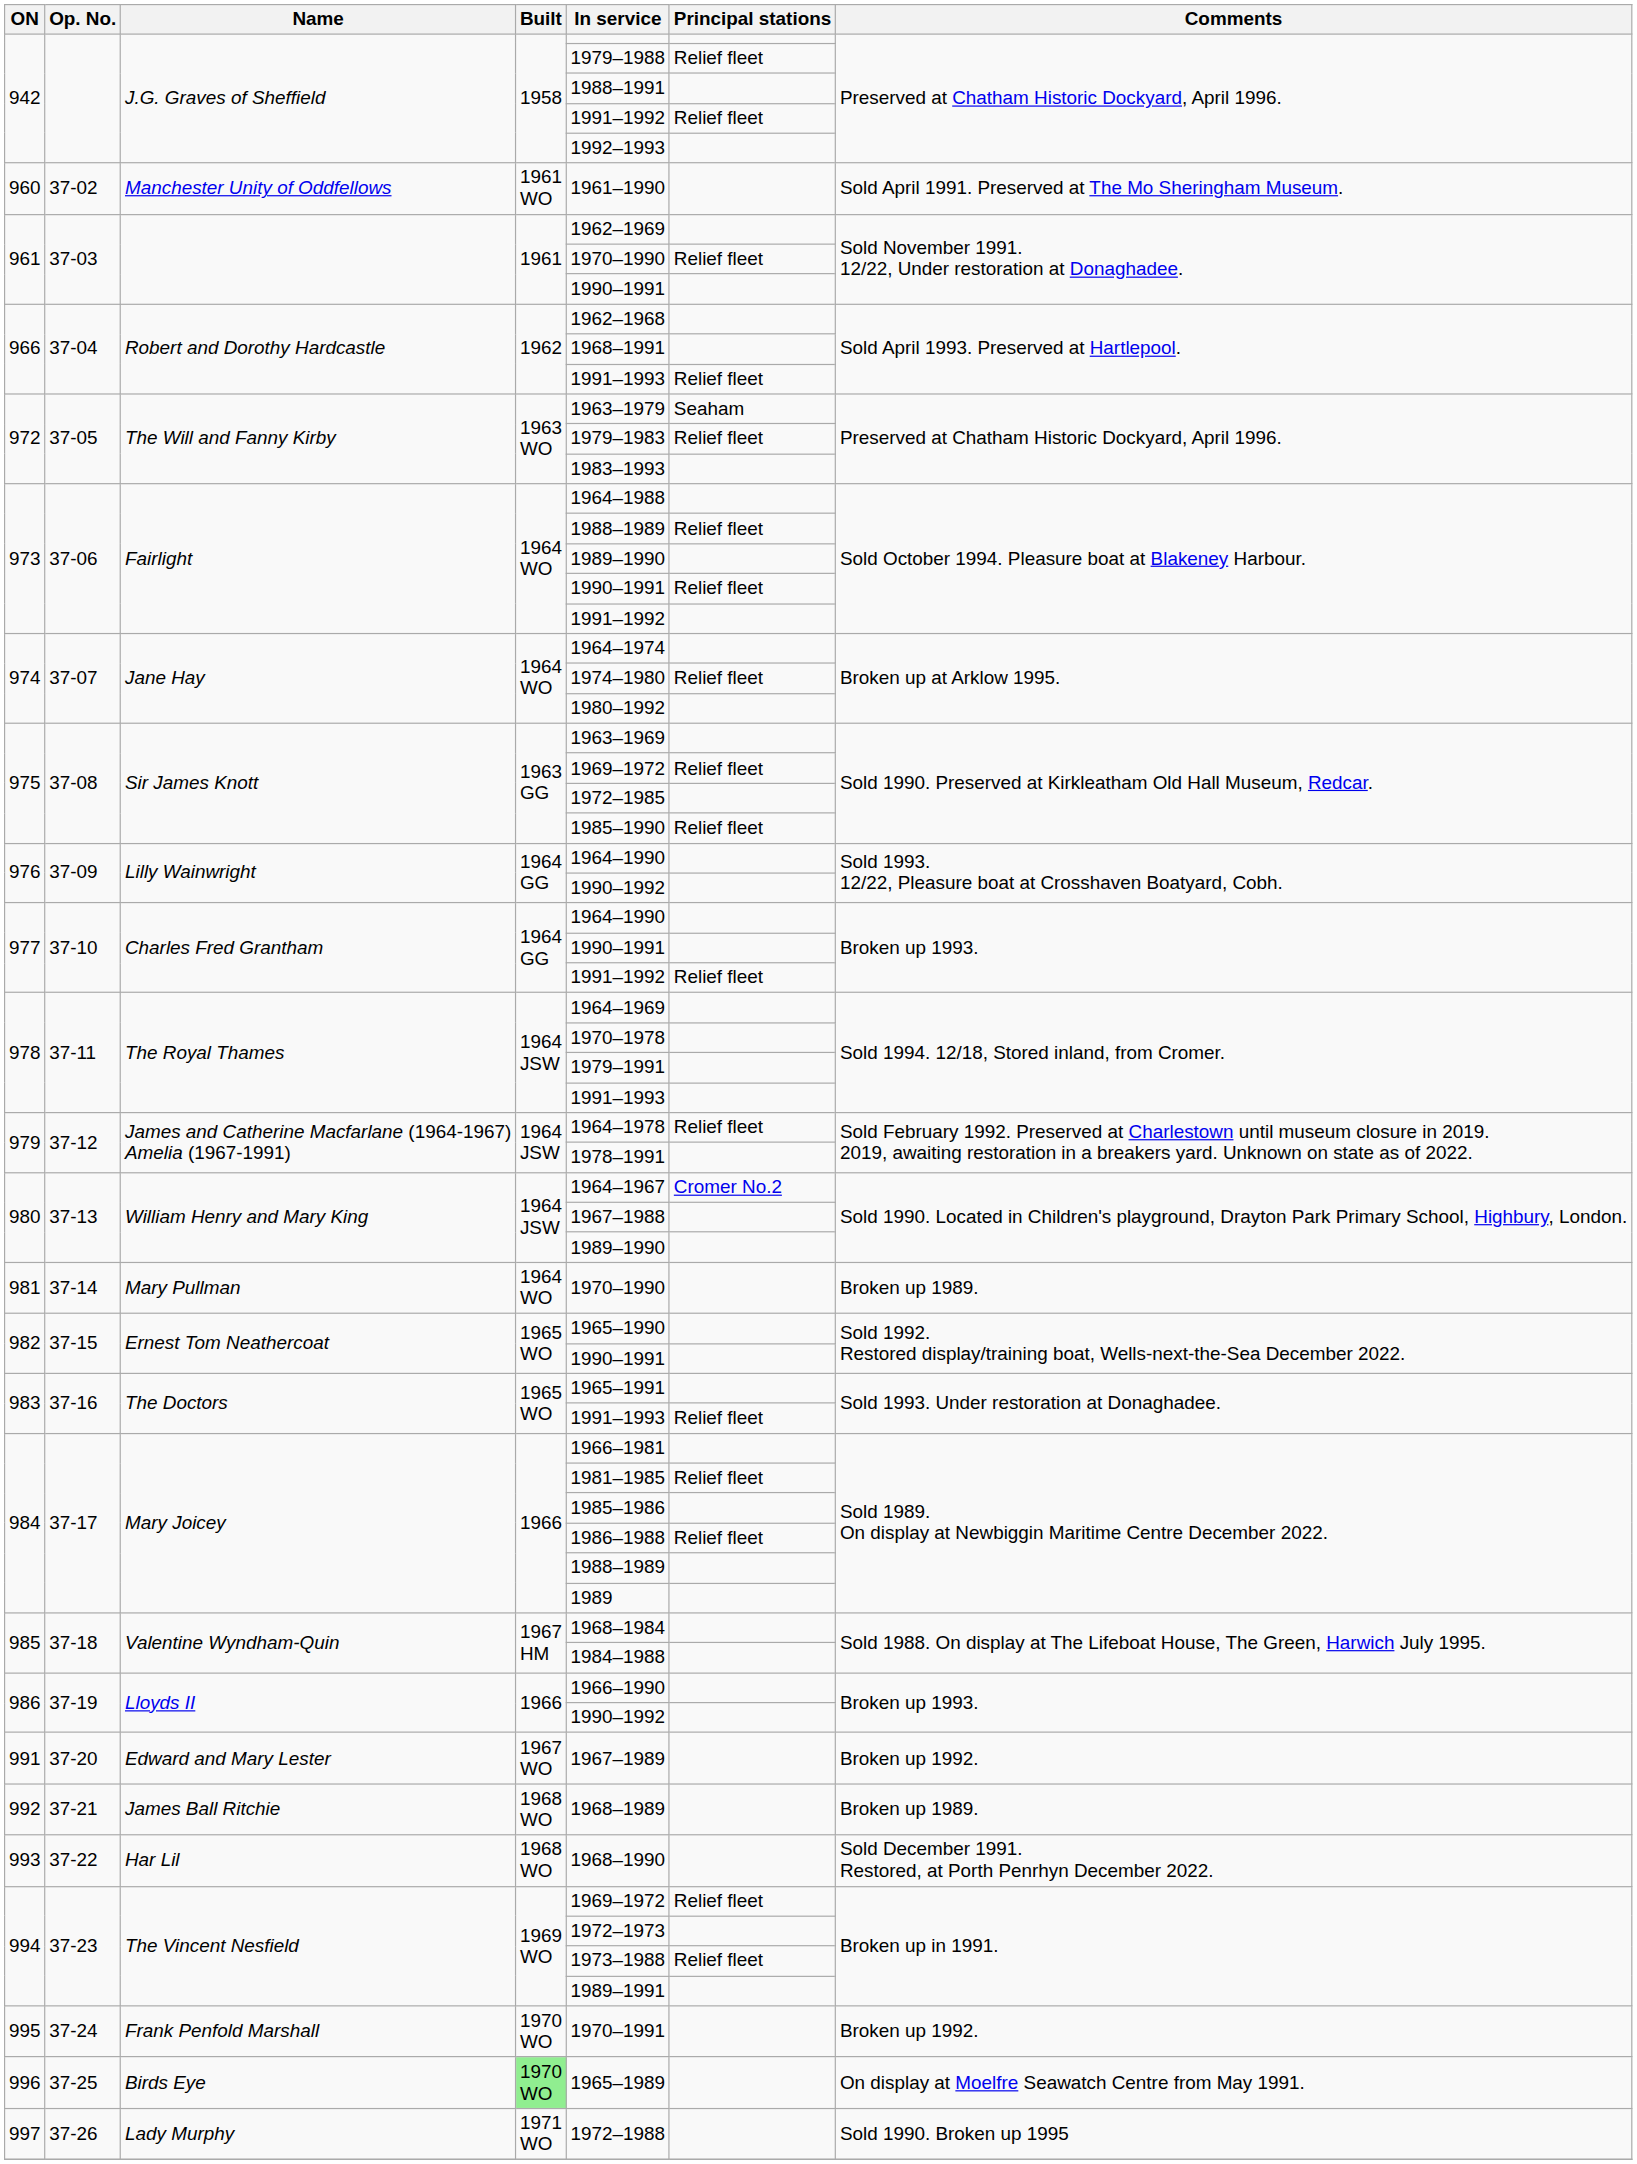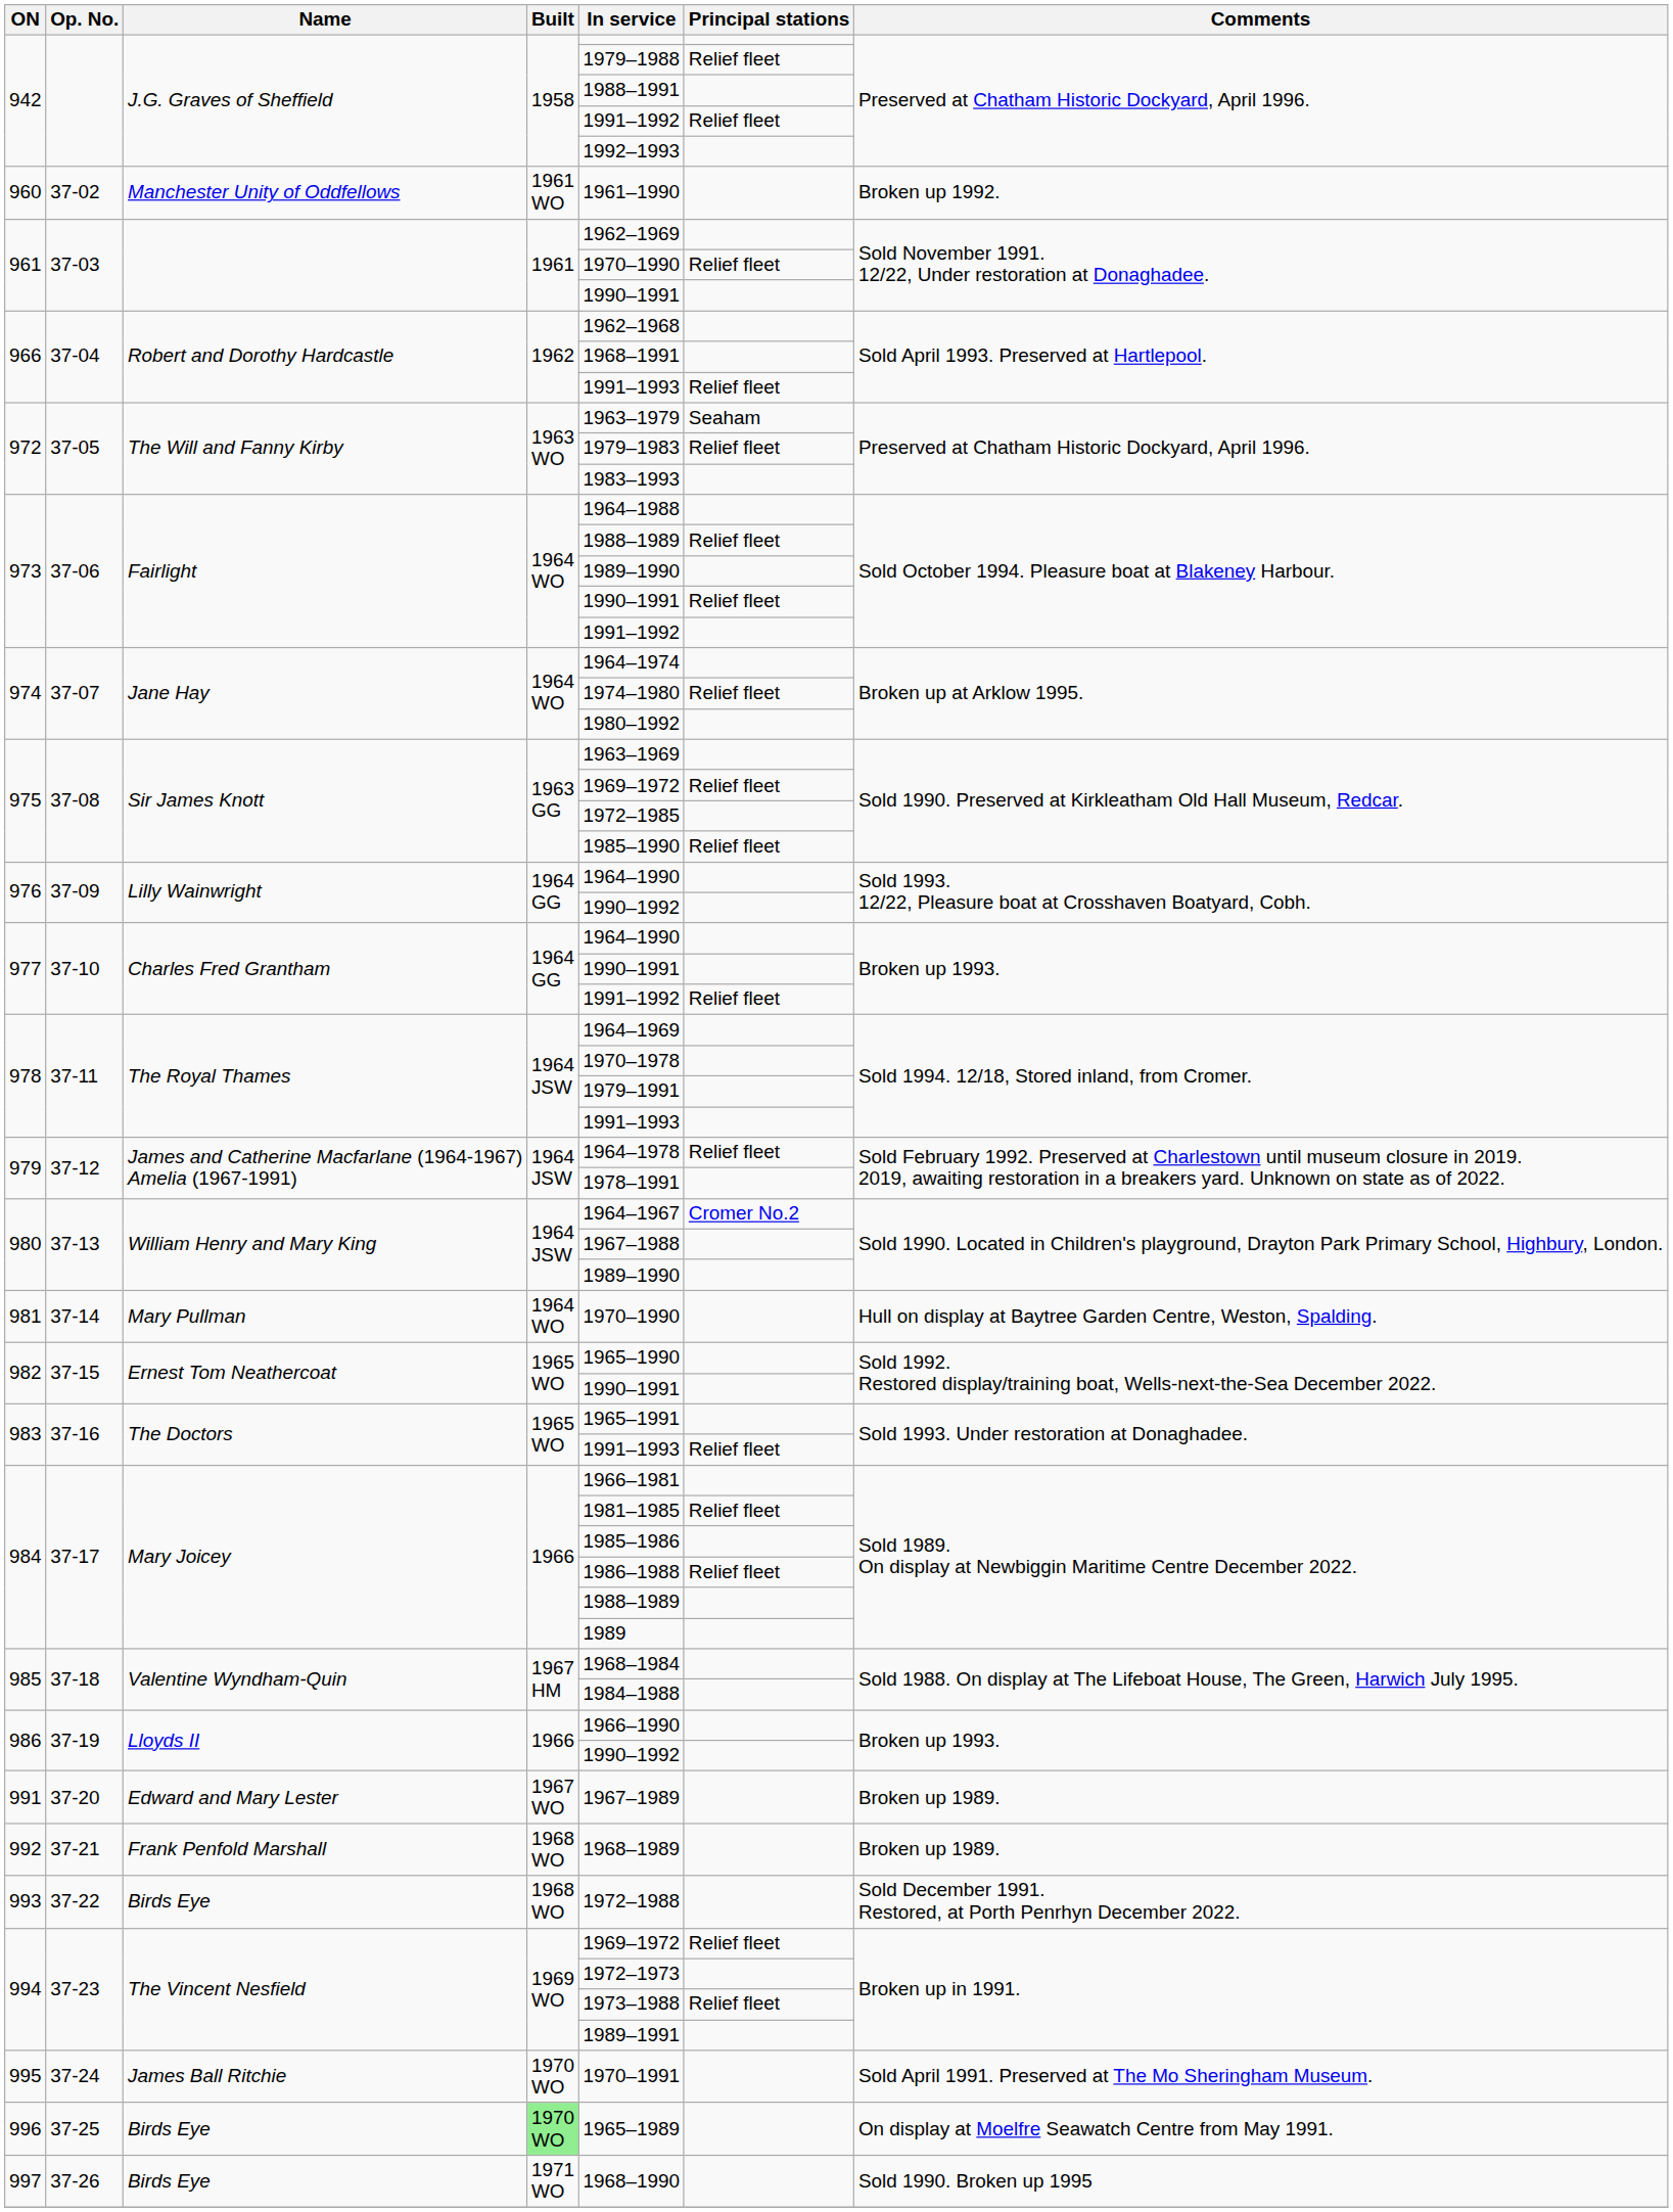960 | Comments: Sold April 1991. Preserved at The Mo Sheringham Museum. -> Broken up 1992.
981 | Comments: Broken up 1989. -> Hull on display at Baytree Garden Centre, Weston, Spalding.
991 | Comments: Broken up 1992. -> Broken up 1989.
992 | Name: James Ball Ritchie -> Frank Penfold Marshall
993 | Name: Har Lil -> Birds Eye
993 | In service: 1968–1990 -> 1972–1988
995 | Name: Frank Penfold Marshall -> James Ball Ritchie
995 | Comments: Broken up 1992. -> Sold April 1991. Preserved at The Mo Sheringham Museum.
997 | Name: Lady Murphy -> Birds Eye
997 | In service: 1972–1988 -> 1968–1990
